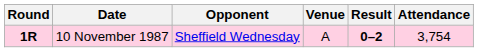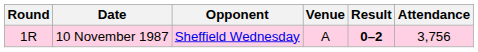10 November 1987 | Round: bold -> normal
10 November 1987 | Attendance: 3,754 -> 3,756
